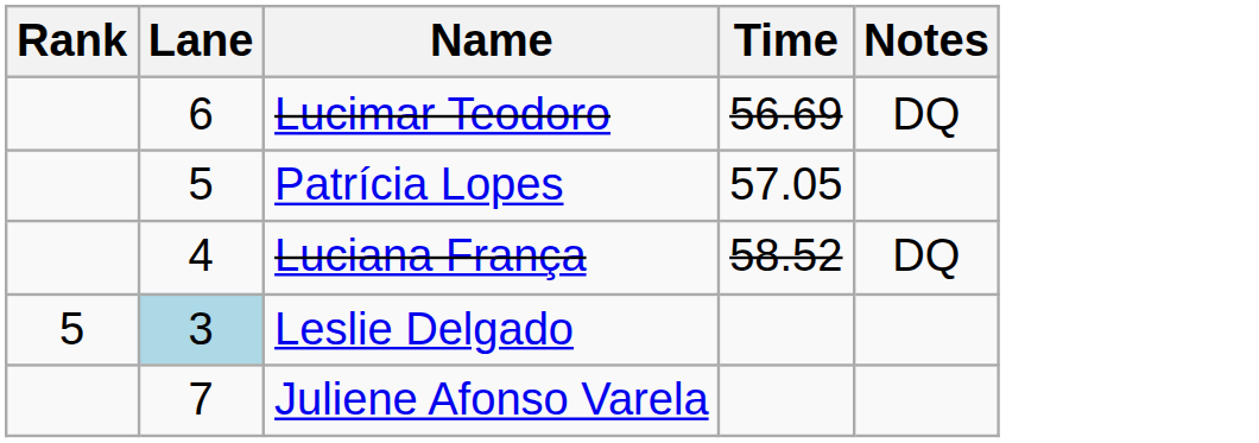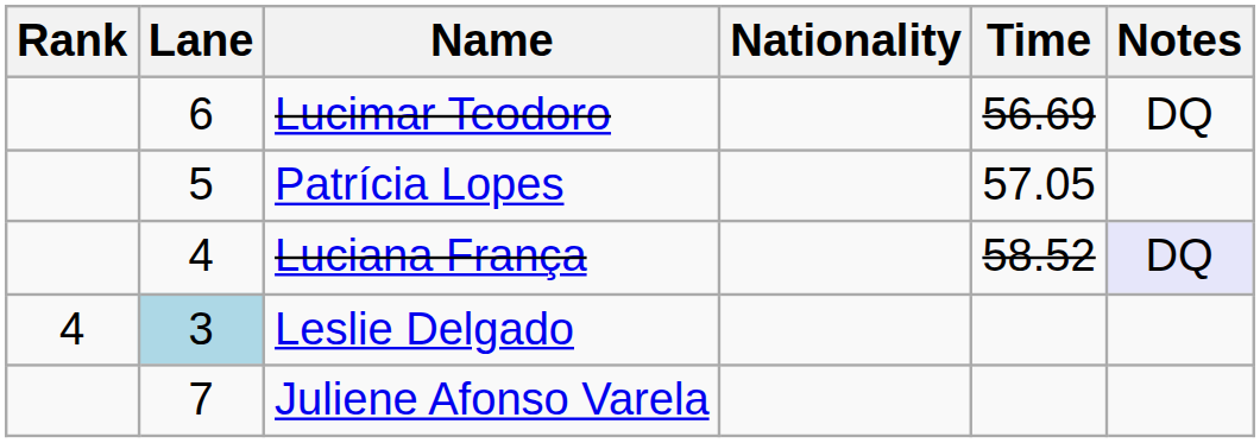+ column: Nationality
Luciana França | Notes: no background -> lavender background
Leslie Delgado | Rank: 5 -> 4
